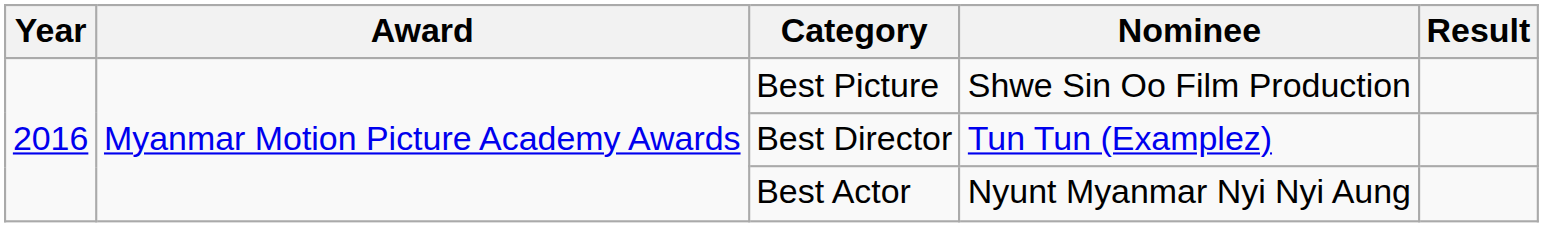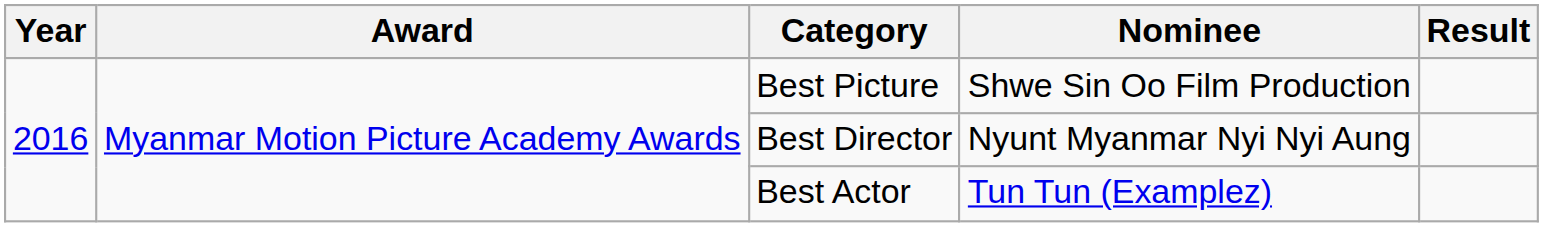Best Director | Nominee: Tun Tun (Examplez) -> Nyunt Myanmar Nyi Nyi Aung
Best Actor | Nominee: Nyunt Myanmar Nyi Nyi Aung -> Tun Tun (Examplez)
